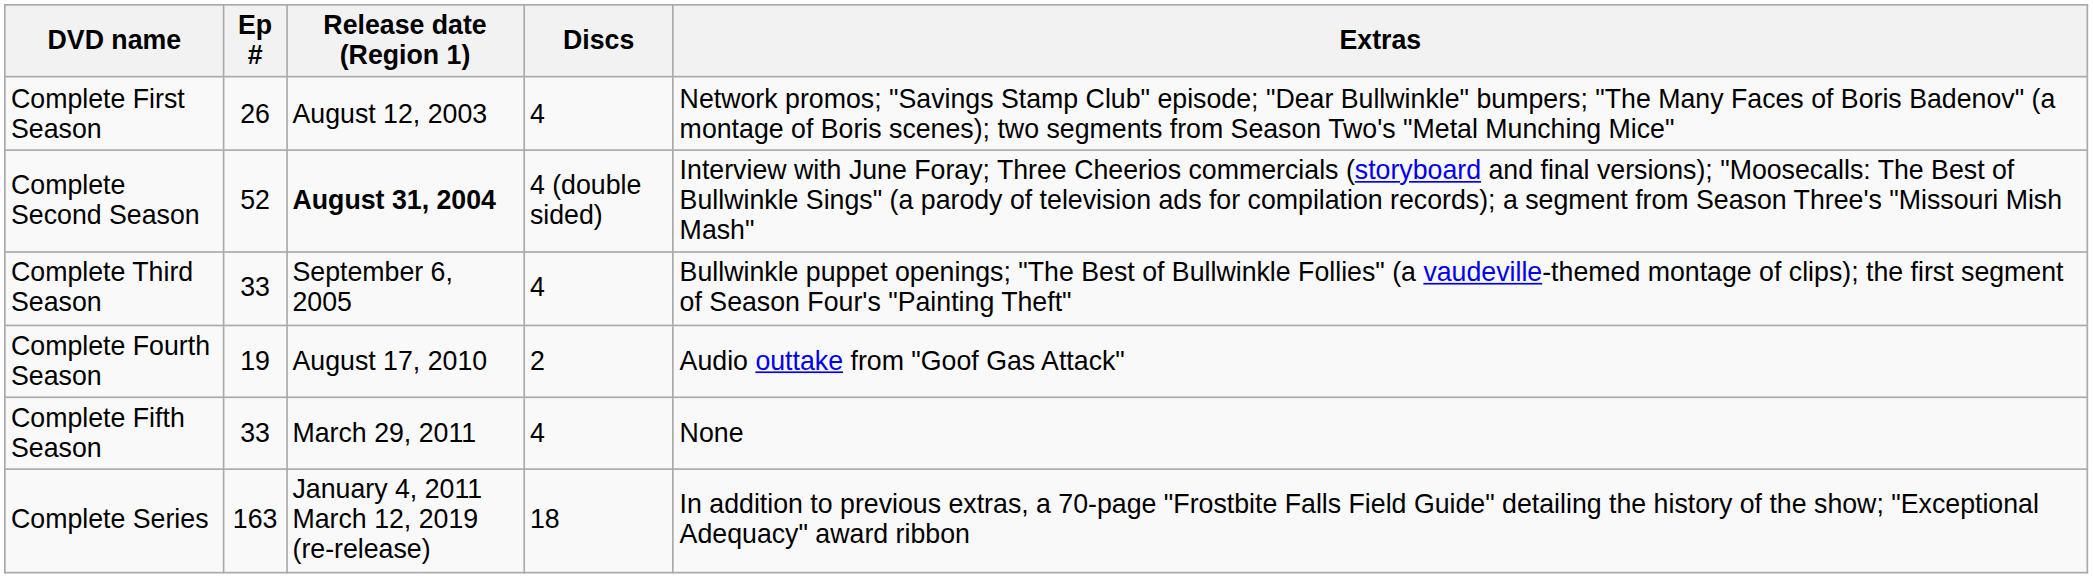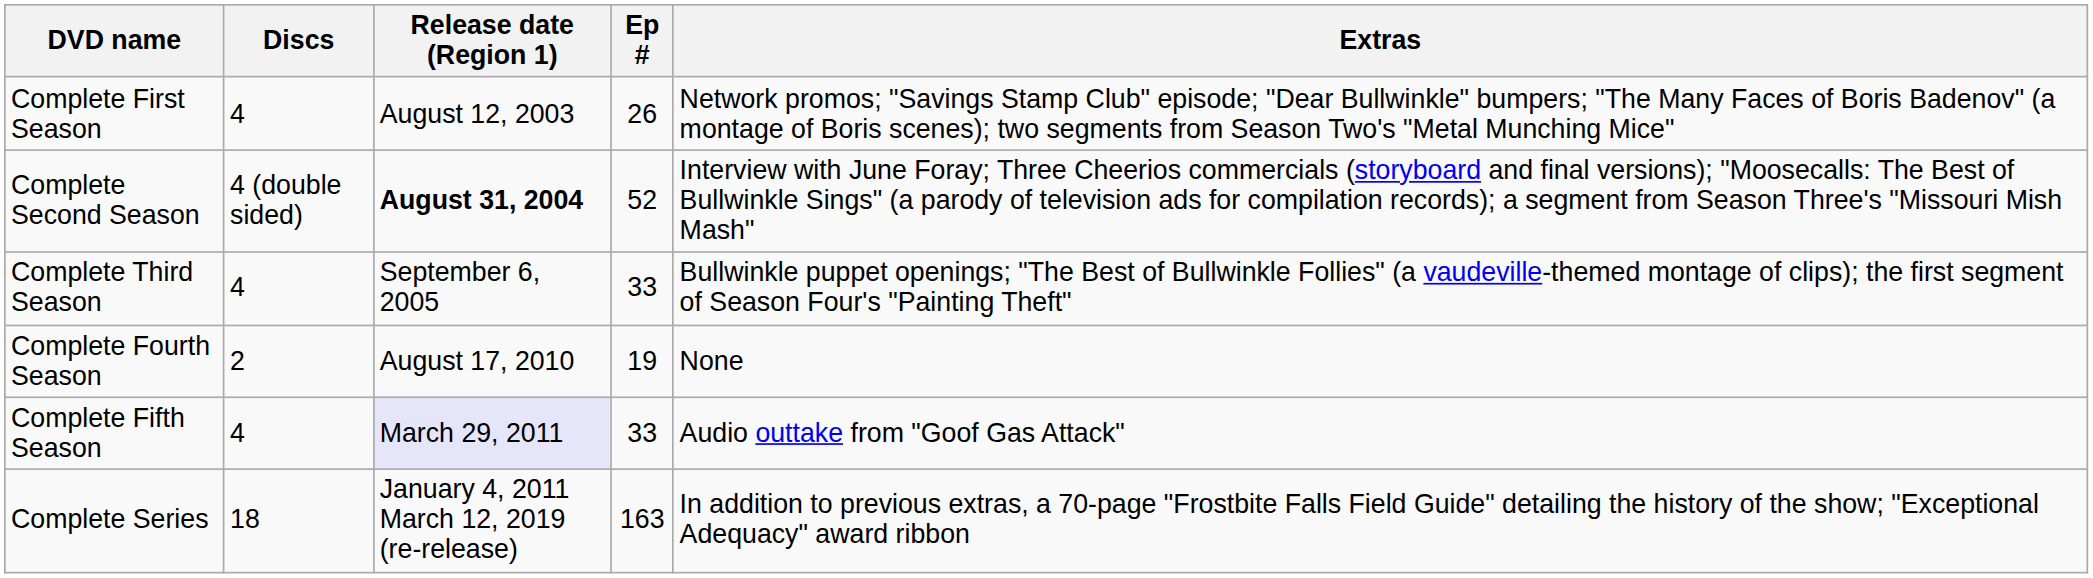columns swapped: Ep # <-> Discs
Complete Fourth Season | Extras: Audio outtake from "Goof Gas Attack" -> None
Complete Fifth Season | Release date (Region 1): no background -> lavender background
Complete Fifth Season | Extras: None -> Audio outtake from "Goof Gas Attack"
